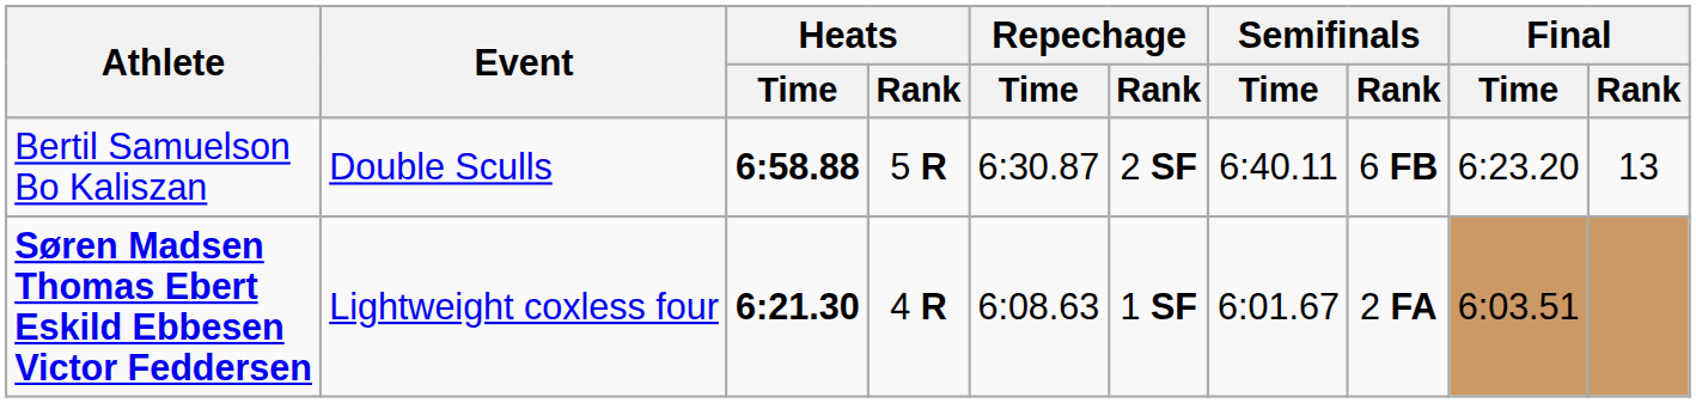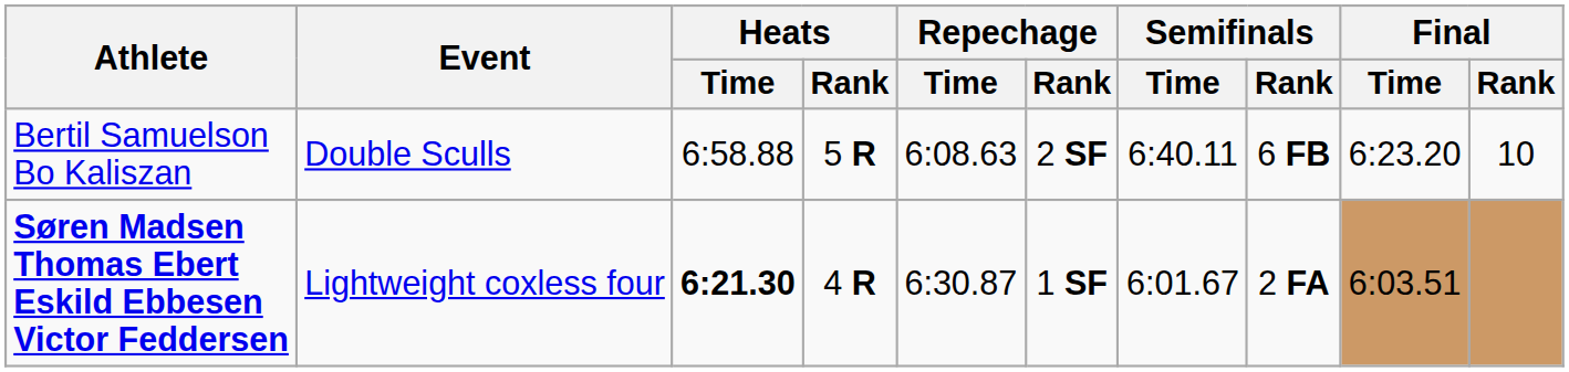Bertil Samuelson Bo Kaliszan | Heats / Time: bold -> normal
Bertil Samuelson Bo Kaliszan | Repechage / Time: 6:30.87 -> 6:08.63
Bertil Samuelson Bo Kaliszan | Final / Rank: 13 -> 10
Søren Madsen Thomas Ebert Eskild Ebbesen Victor Feddersen | Repechage / Time: 6:08.63 -> 6:30.87
